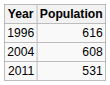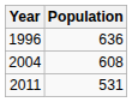1996 | Population: 616 -> 636
